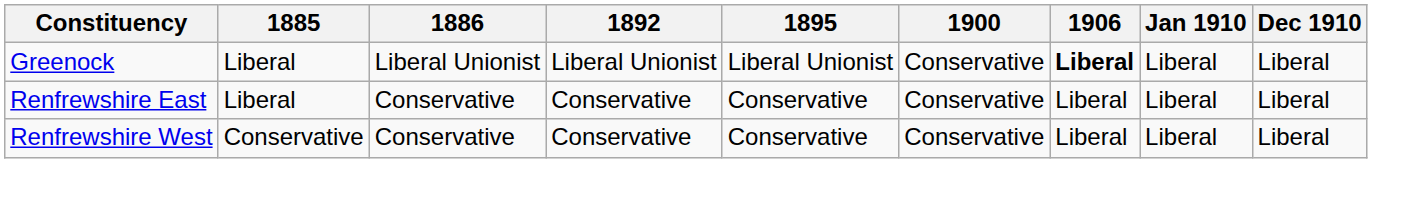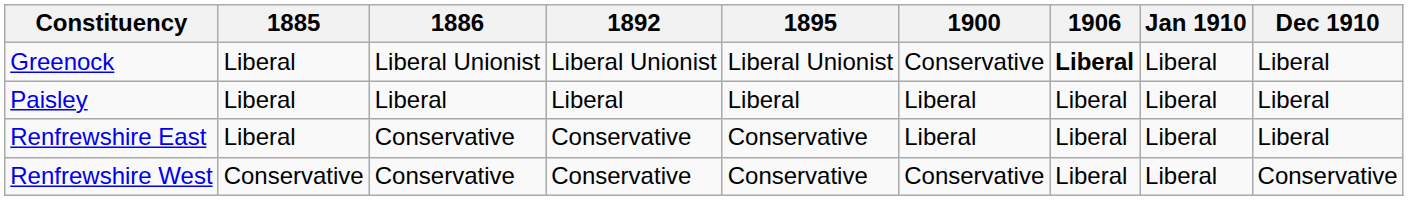+ row: Paisley | Liberal | Liberal | Liberal | Liberal | Liberal | Liberal | Liberal | Liberal
Renfrewshire East | 1900: Conservative -> Liberal
Renfrewshire West | Dec 1910: Liberal -> Conservative
